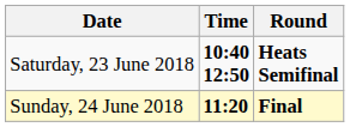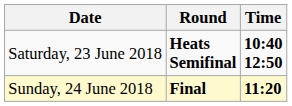columns swapped: Time <-> Round
